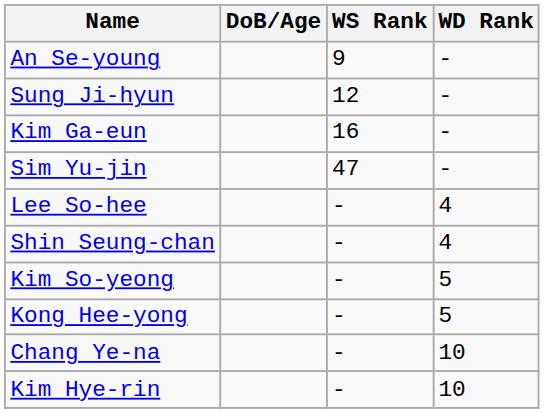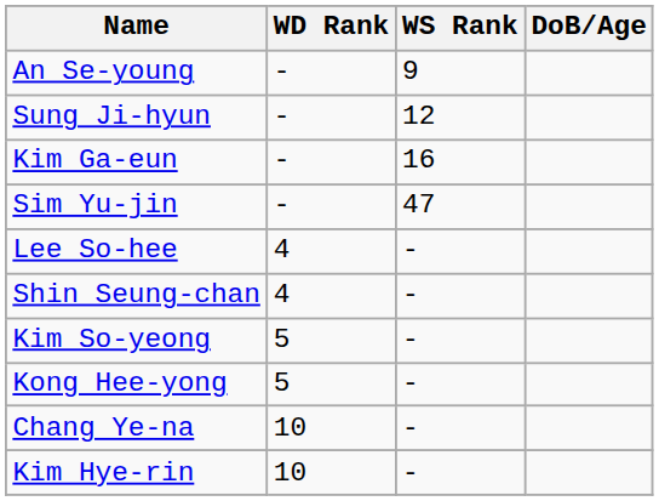columns swapped: DoB/Age <-> WD Rank
